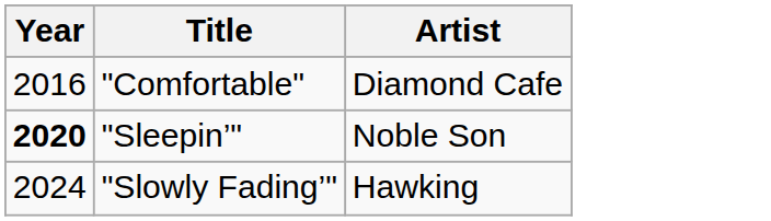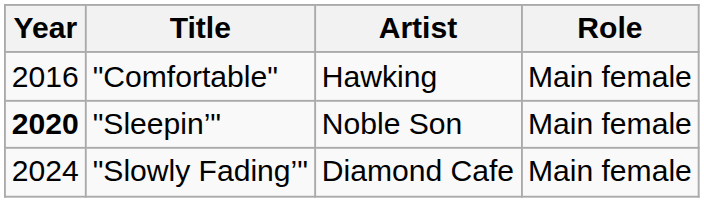+ column: Role | Main female | Main female | Main female
"Comfortable" | Artist: Diamond Cafe -> Hawking
"Slowly Fading’" | Artist: Hawking -> Diamond Cafe
